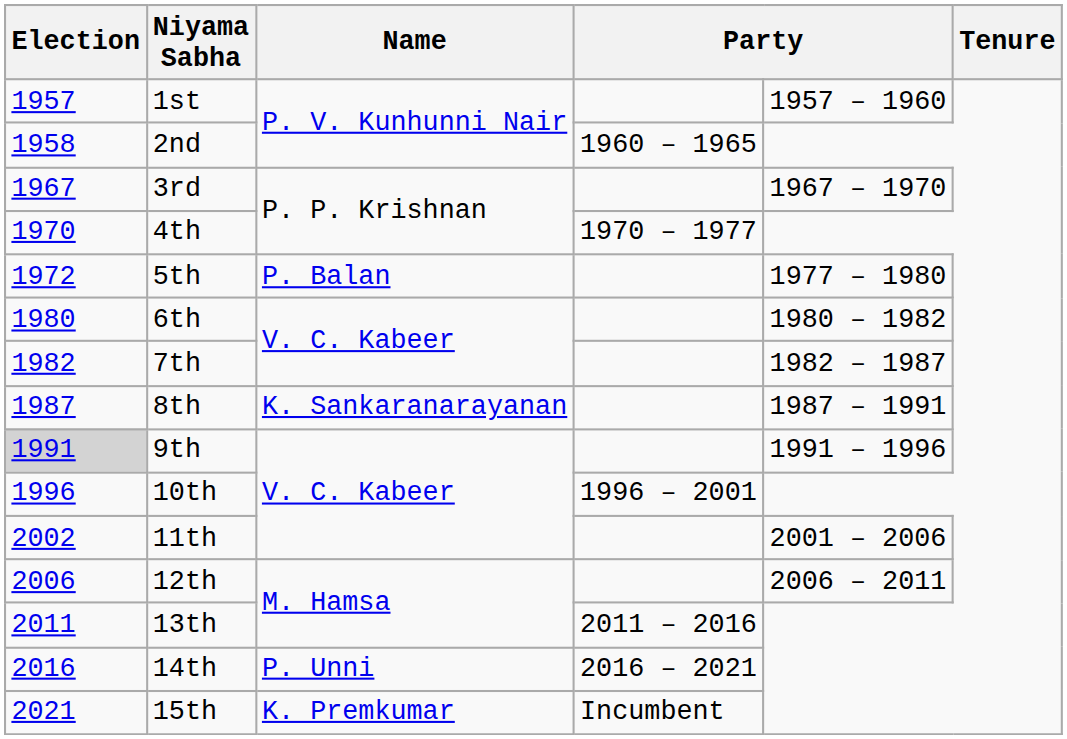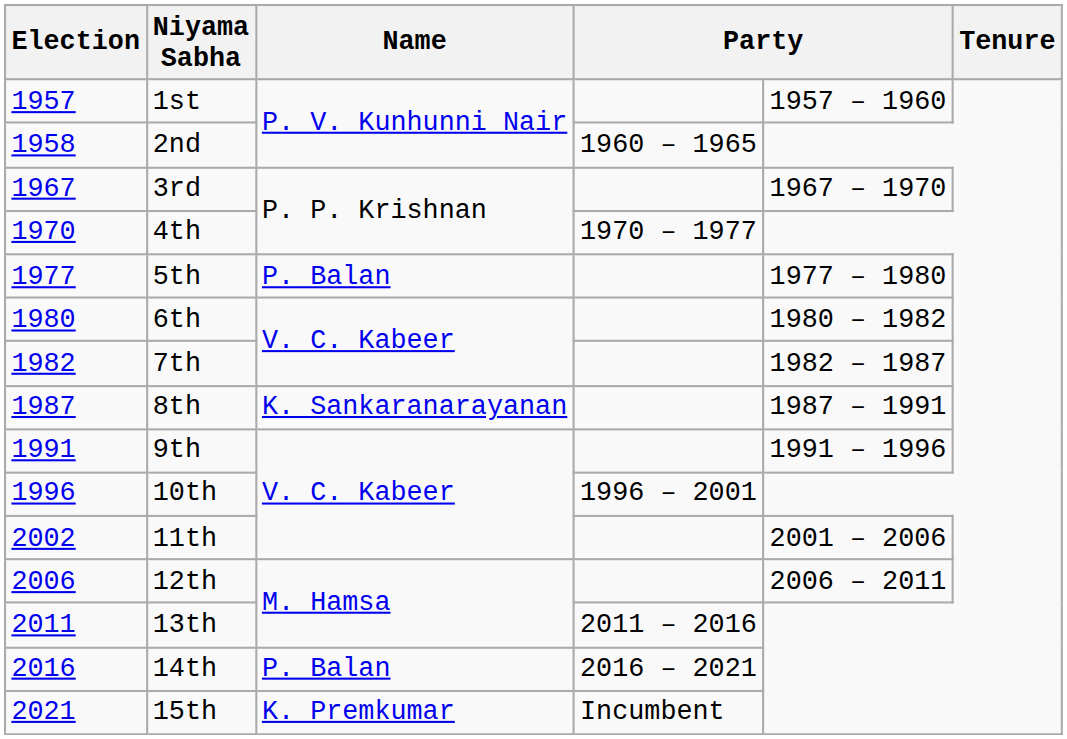5th | Election: 1972 -> 1977
9th | Election: lightgrey background -> no background
14th | Name: P. Unni -> P. Balan
